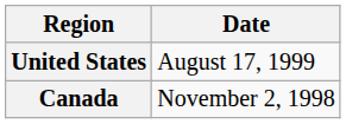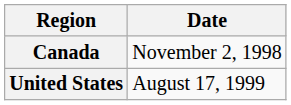rows swapped: Canada <-> United States
